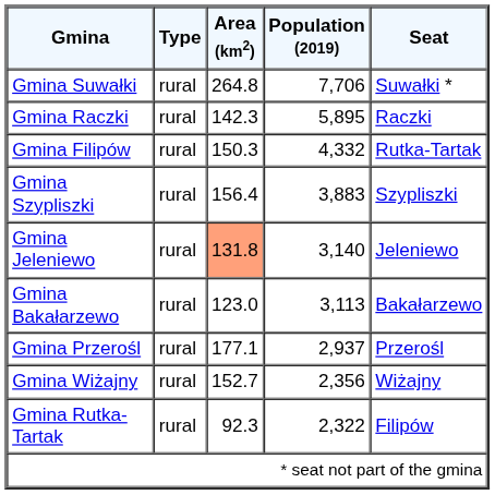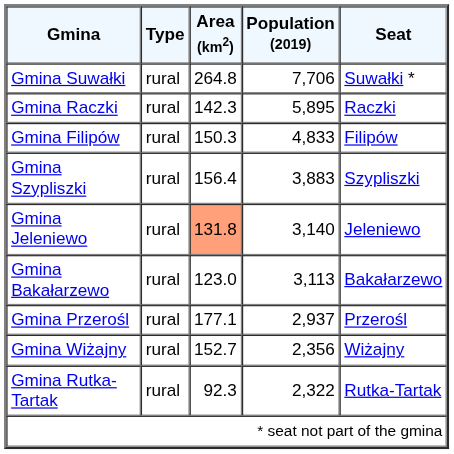Gmina Filipów | Population (2019): 4,332 -> 4,833
Gmina Filipów | Seat: Rutka-Tartak -> Filipów
Gmina Rutka-Tartak | Seat: Filipów -> Rutka-Tartak
